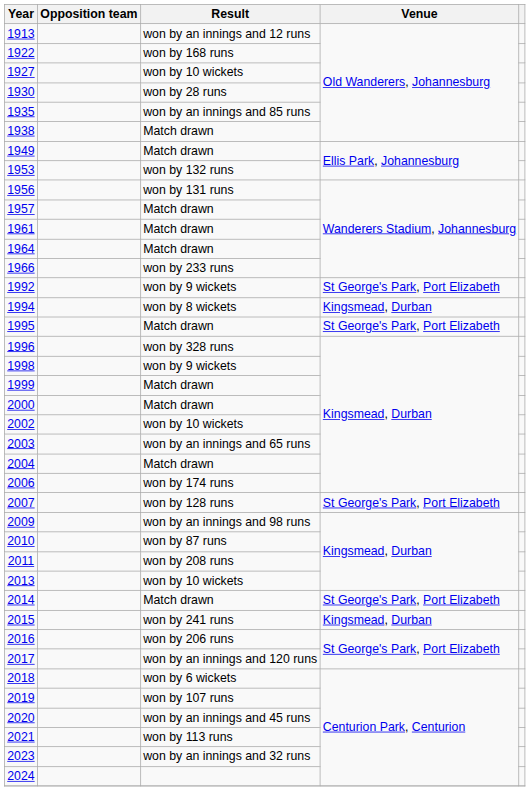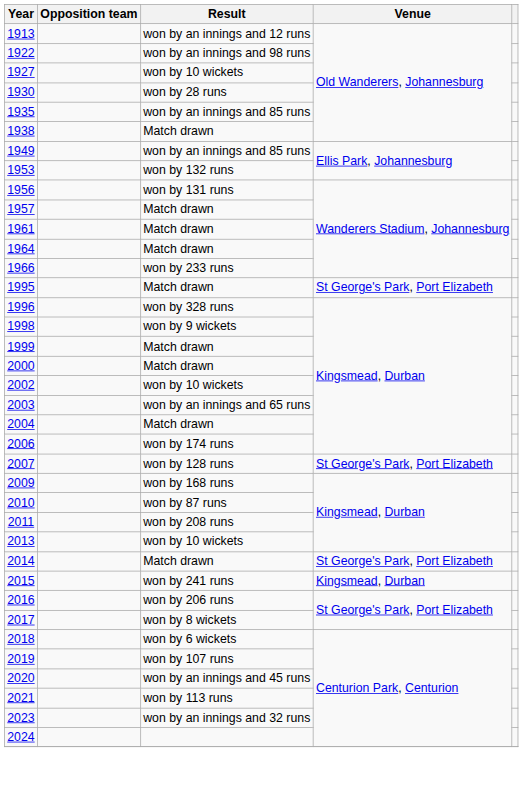1922 | Result: won by 168 runs -> won by an innings and 98 runs
1949 | Result: Match drawn -> won by an innings and 85 runs
- row: 1992 | won by 9 wickets | St George's Park, Port Elizabeth
- row: 1994 | won by 8 wickets | Kingsmead, Durban
2009 | Result: won by an innings and 98 runs -> won by 168 runs
2017 | Result: won by an innings and 120 runs -> won by 8 wickets
